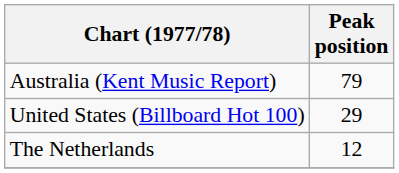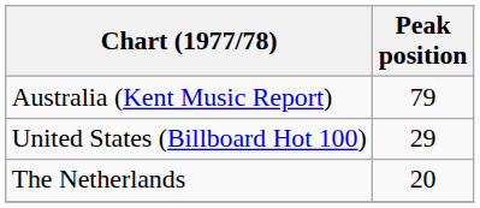The Netherlands | Peak position: 12 -> 20
